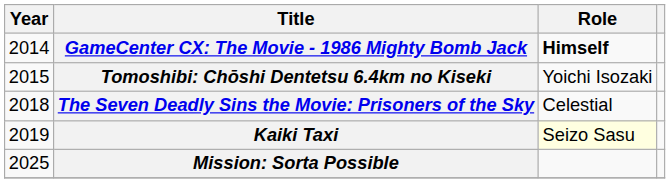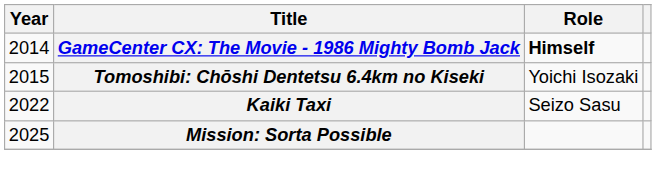- row: 2018 | The Seven Deadly Sins the Movie: Prisoners of the Sky | Celestial
Kaiki Taxi | Year: 2019 -> 2022
Kaiki Taxi | Role: lightyellow background -> no background
